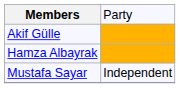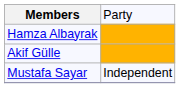rows swapped: Hamza Albayrak <-> Akif Gülle
